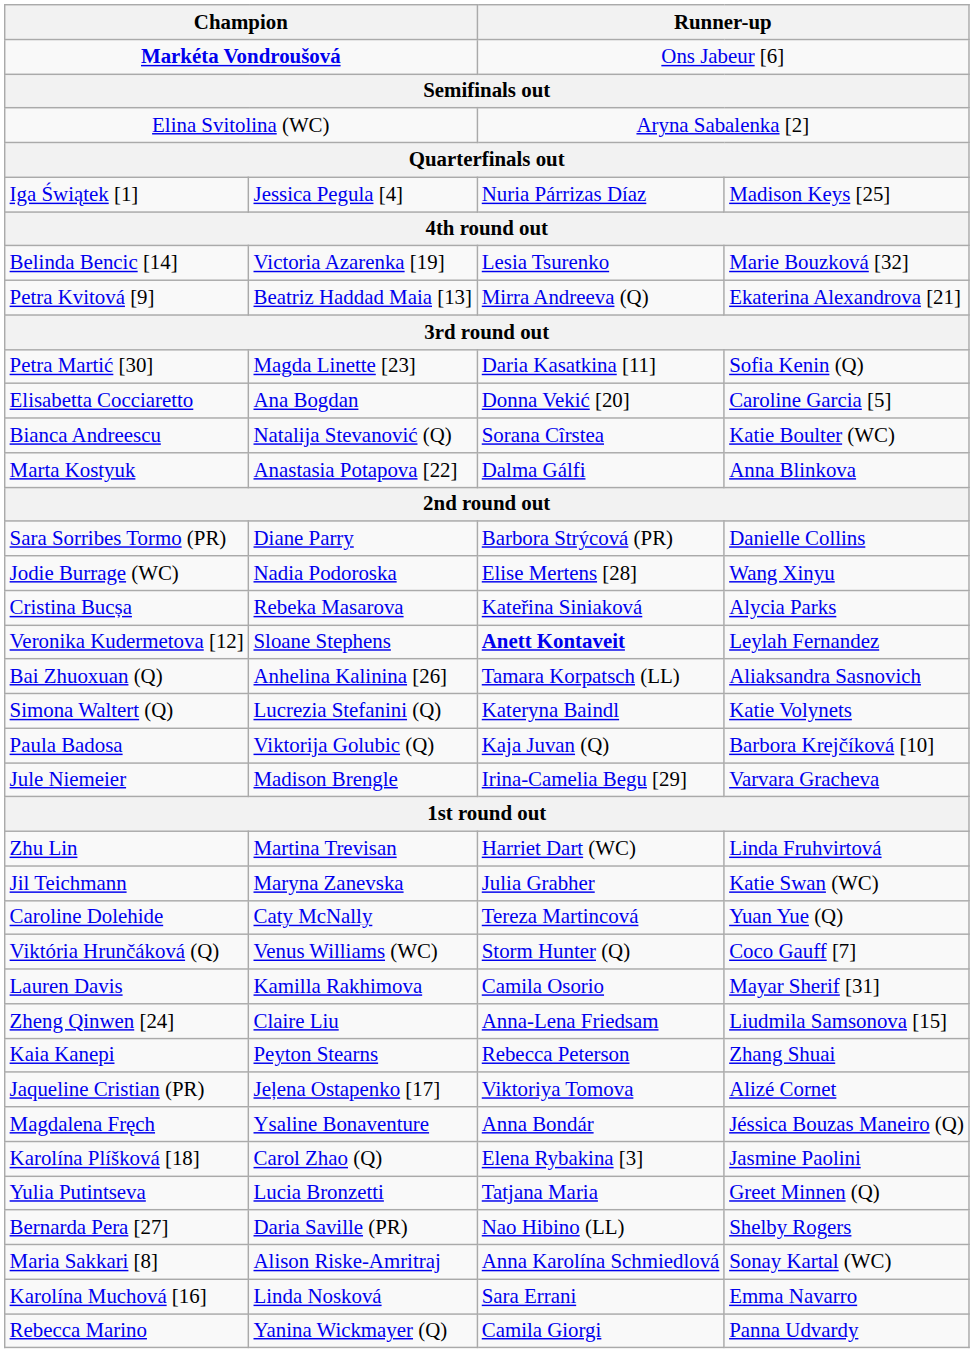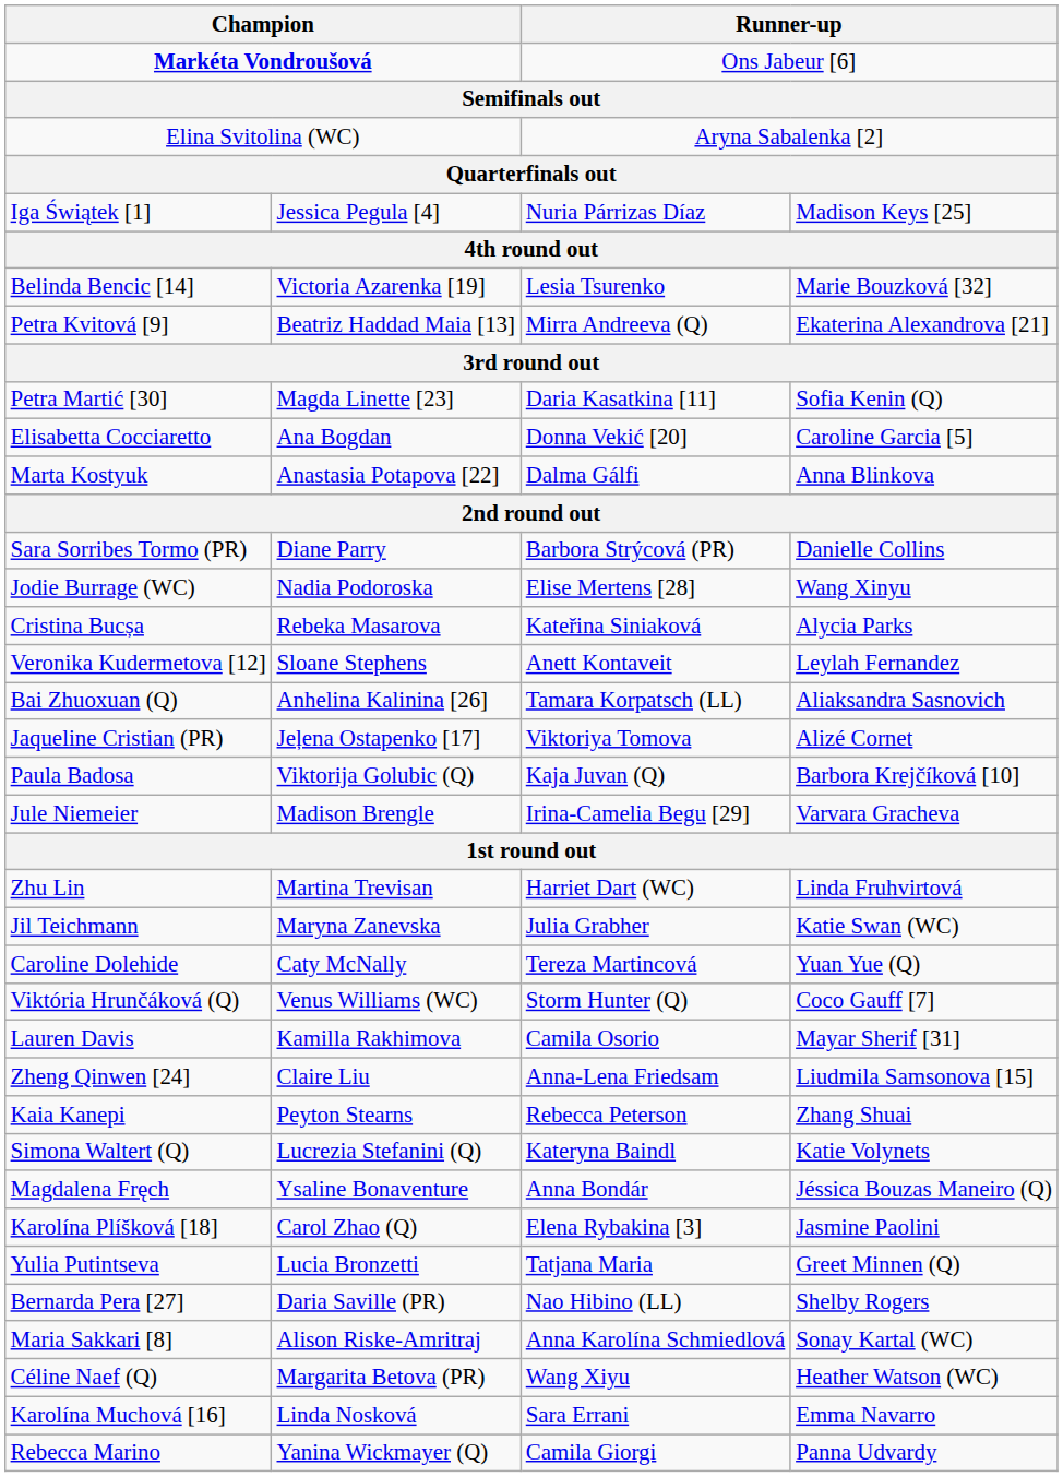- row: Bianca Andreescu | Natalija Stevanović (Q) | Sorana Cîrstea | Katie Boulter (WC)
Veronika Kudermetova [12] | column 3: bold -> normal
rows swapped: Jaqueline Cristian (PR) <-> Simona Waltert (Q)
+ row: Céline Naef (Q) | Margarita Betova (PR) | Wang Xiyu | Heather Watson (WC)
